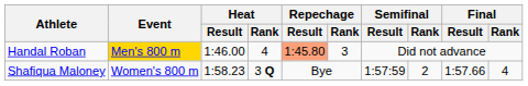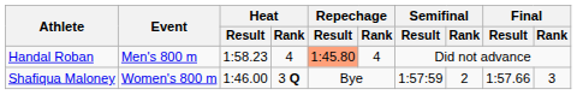Handal Roban | Event: gold background -> no background
Handal Roban | Heat / Result: 1:46.00 -> 1:58.23
Handal Roban | Repechage / Rank: 3 -> 4
Shafiqua Maloney | Heat / Result: 1:58.23 -> 1:46.00
Shafiqua Maloney | Final / Rank: 4 -> 3
